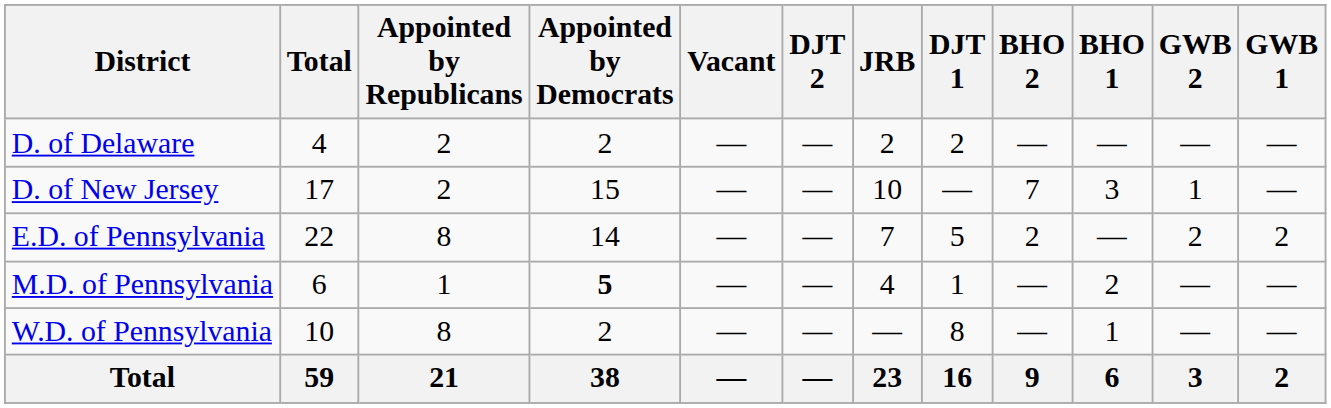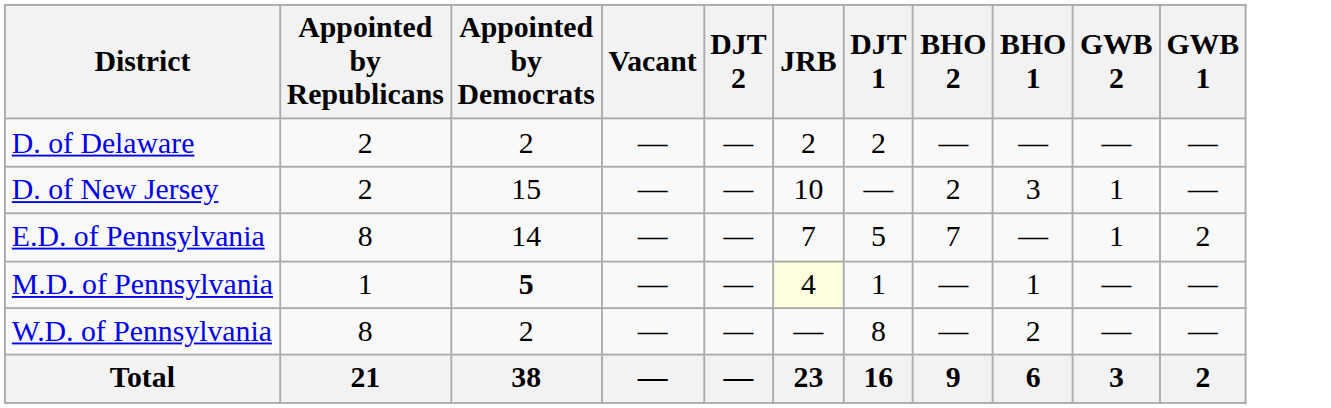- column: Total | 4 | 17 | 22 | 6 | 10 | 59
D. of New Jersey | BHO 2: 7 -> 2
E.D. of Pennsylvania | BHO 2: 2 -> 7
E.D. of Pennsylvania | GWB 2: 2 -> 1
M.D. of Pennsylvania | JRB: no background -> lightyellow background
M.D. of Pennsylvania | BHO 1: 2 -> 1
W.D. of Pennsylvania | BHO 1: 1 -> 2
